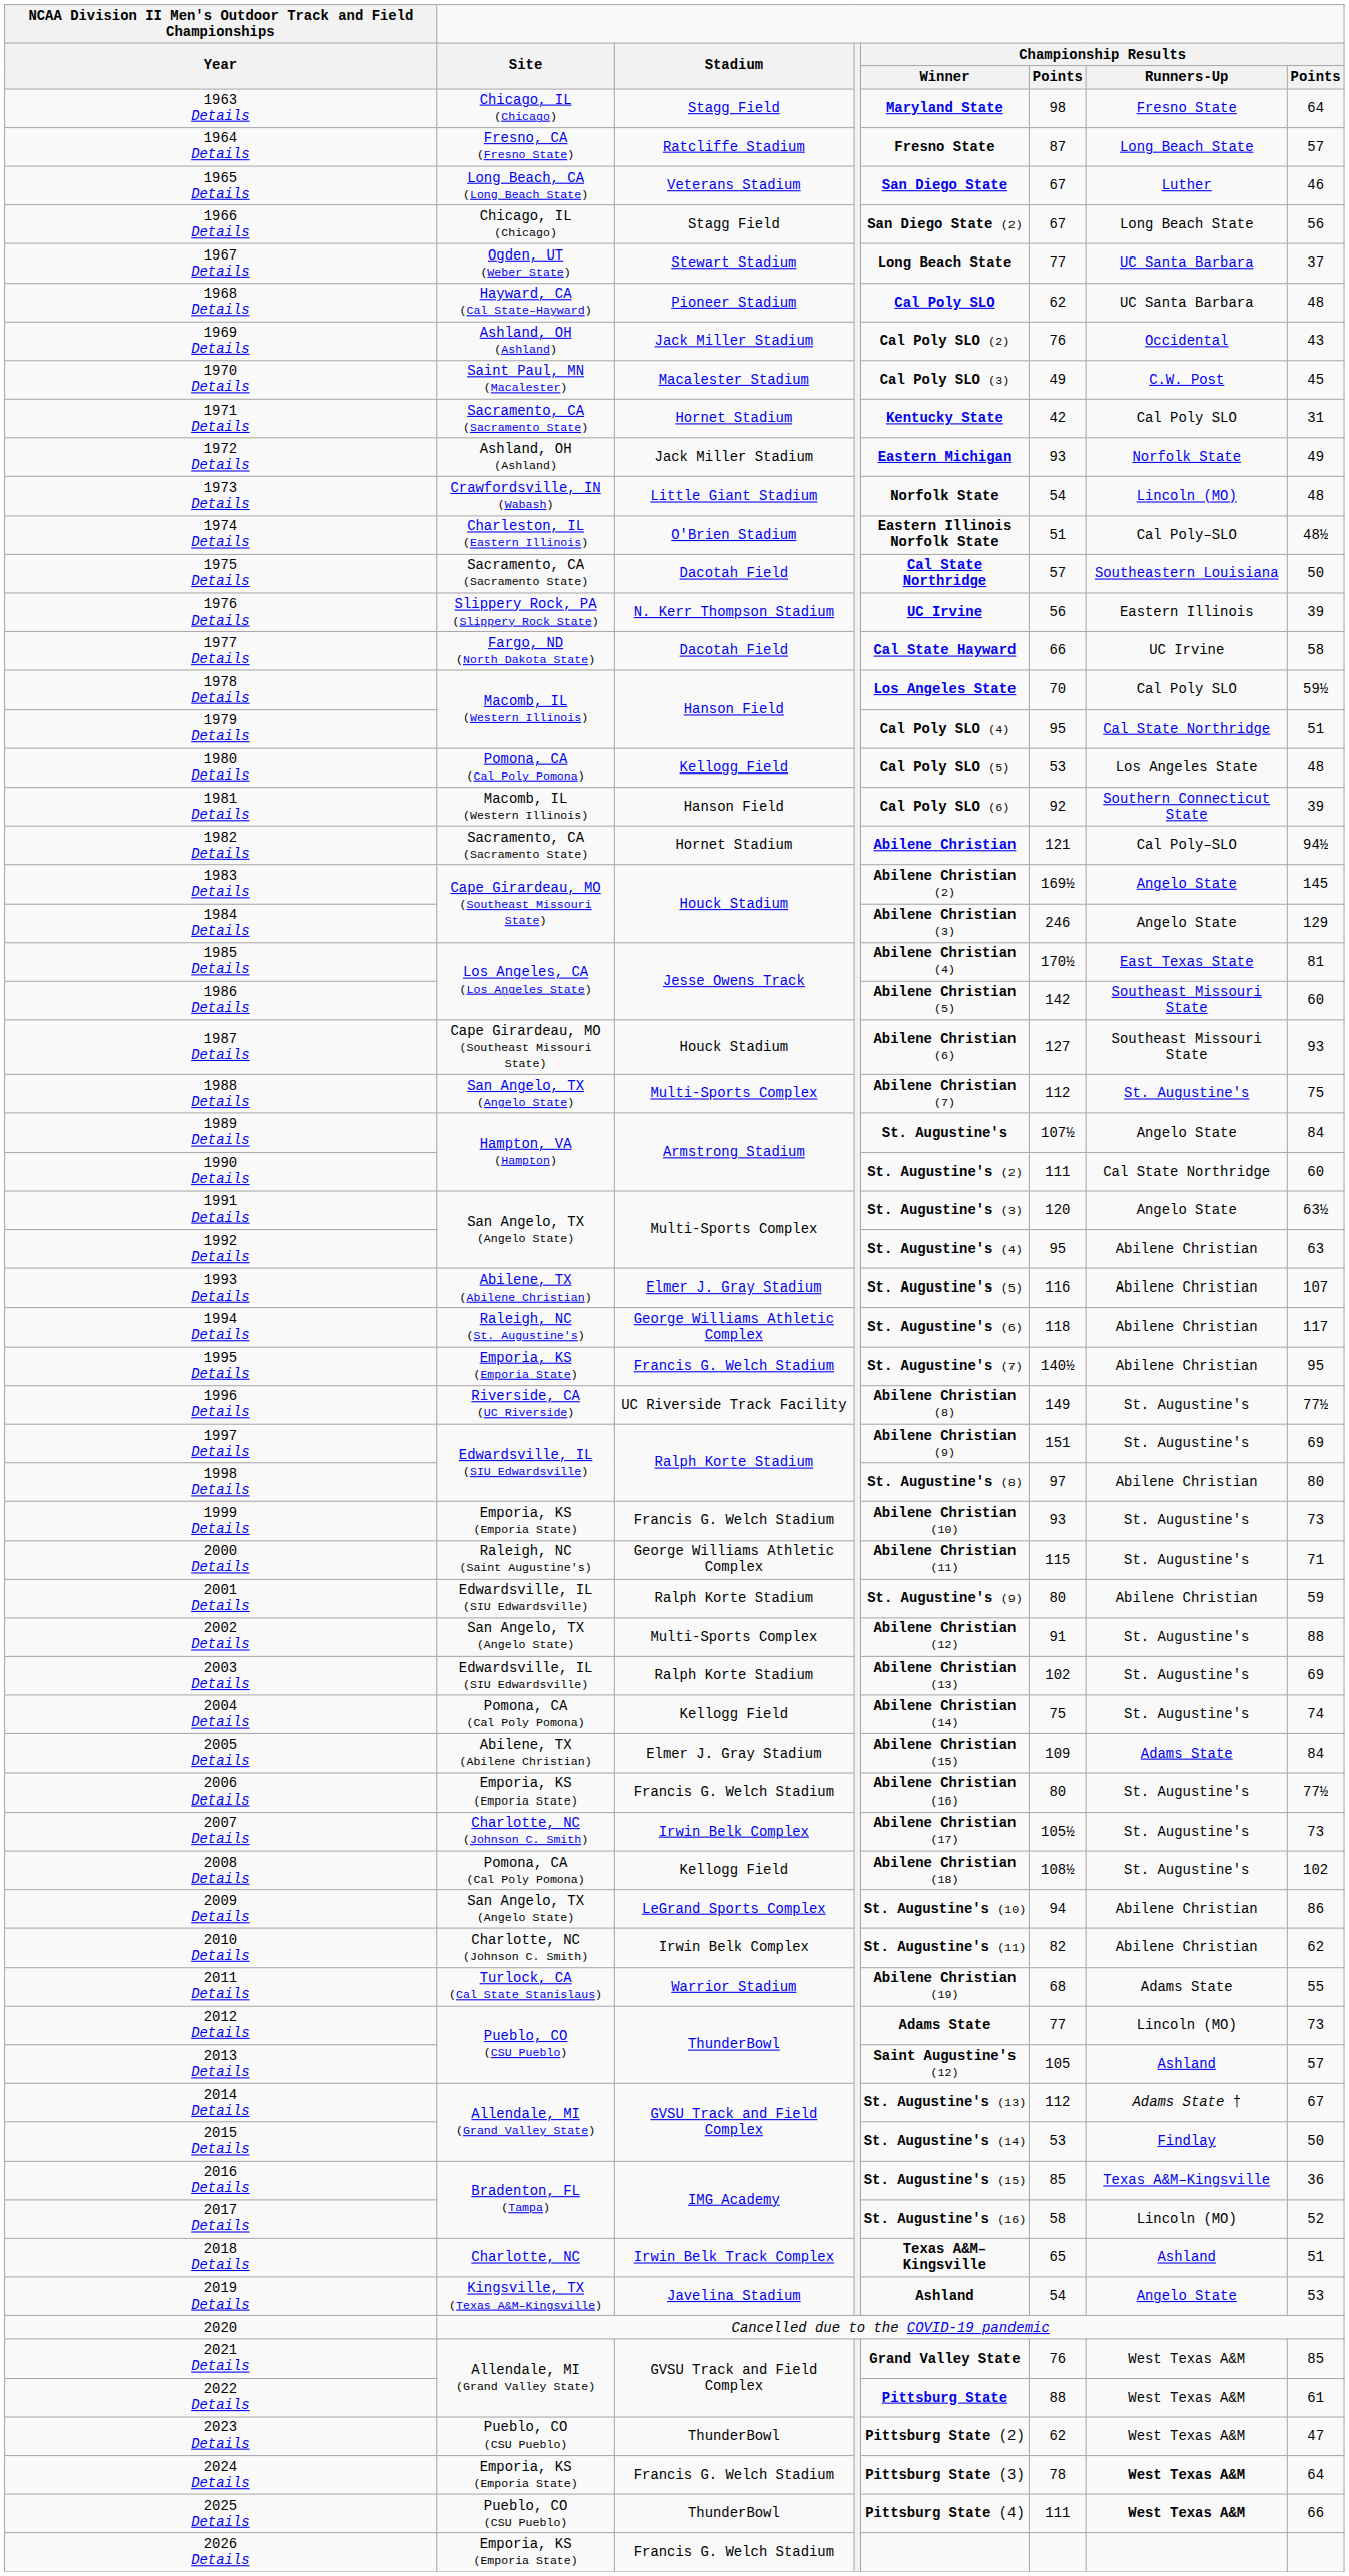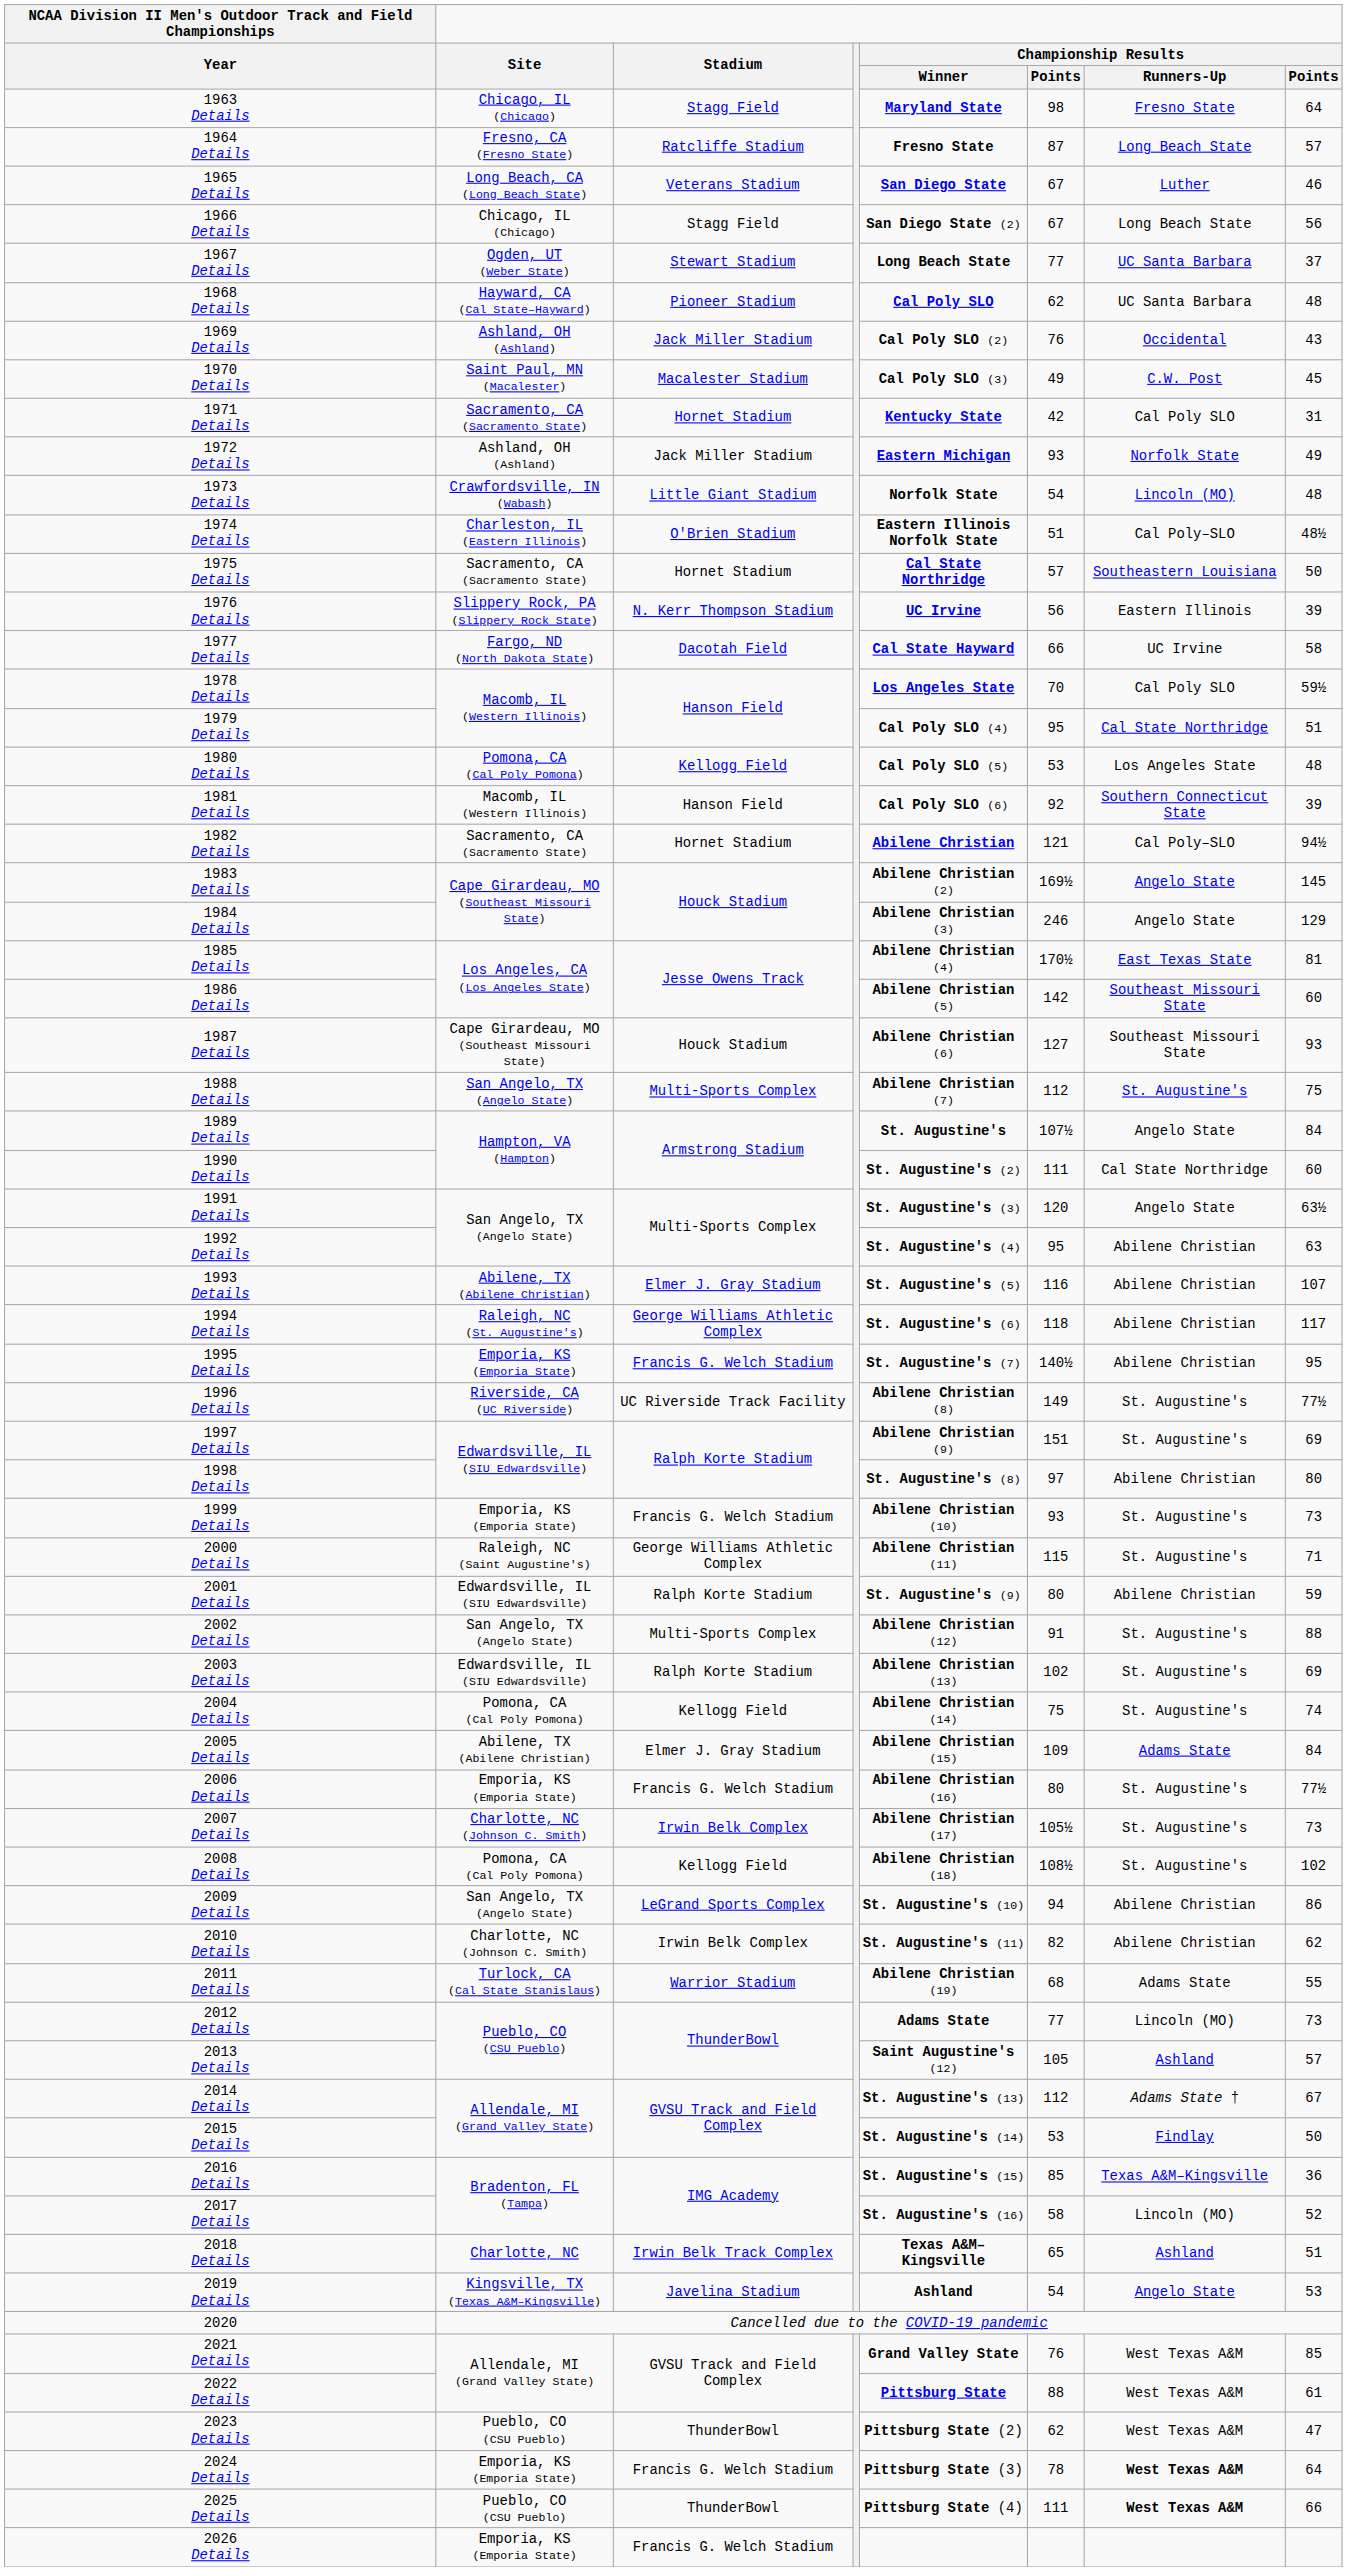1975 Details | Stadium: Dacotah Field -> Hornet Stadium
